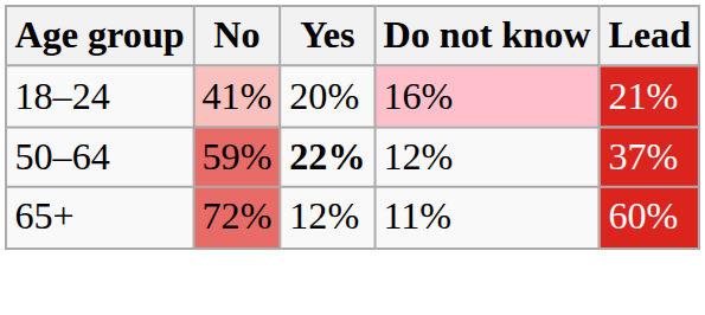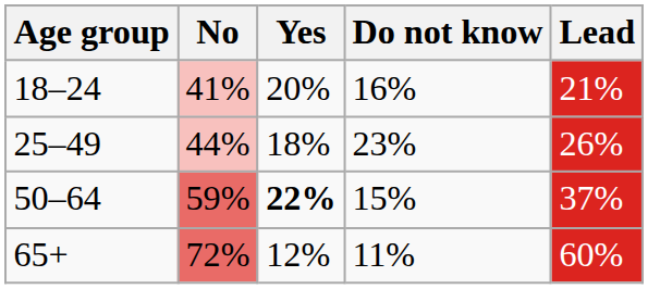18–24 | Do not know: pink background -> no background
+ row: 25–49 | 44% | 18% | 23% | 26%
50–64 | Do not know: 12% -> 15%
